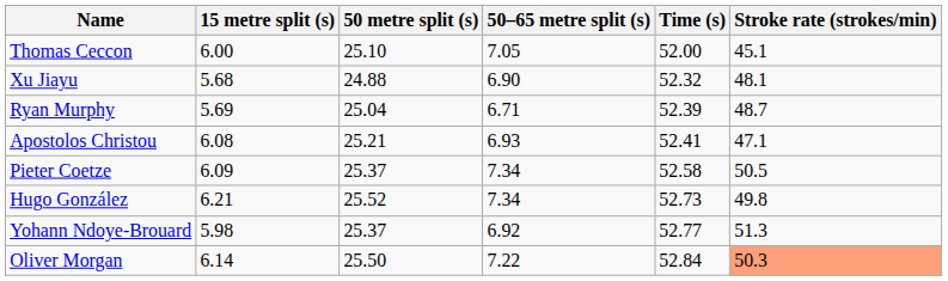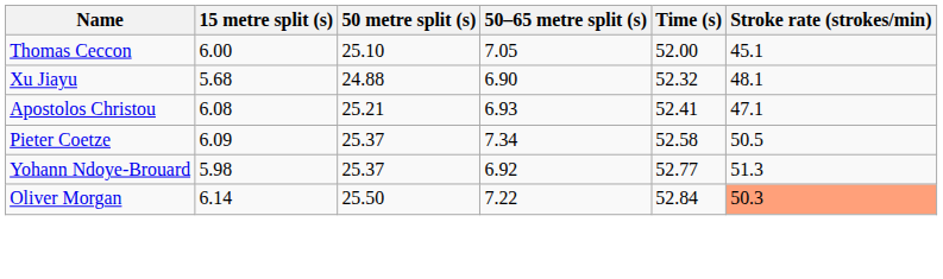- row: Ryan Murphy | 5.69 | 25.04 | 6.71 | 52.39 | 48.7
- row: Hugo González | 6.21 | 25.52 | 7.34 | 52.73 | 49.8
